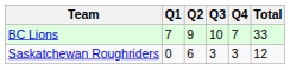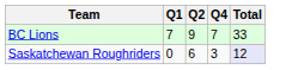- column: Q3 | 10 | 3
Saskatchewan Roughriders | Total: no background -> lavender background
